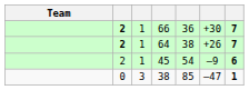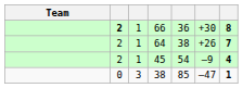66 | column 7: 7 -> 8
64 | column 2: bold -> normal
45 | column 7: 6 -> 4
